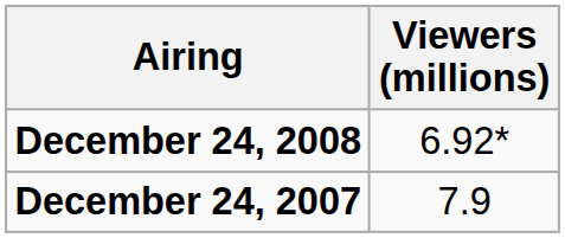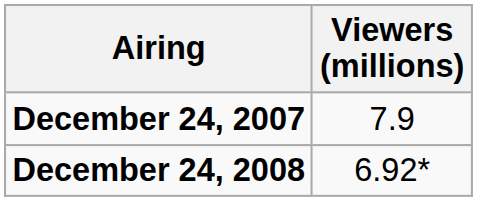rows swapped: December 24, 2007 <-> December 24, 2008
